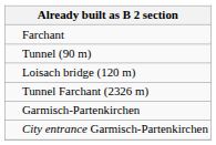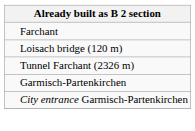- row: Tunnel (90 m)
